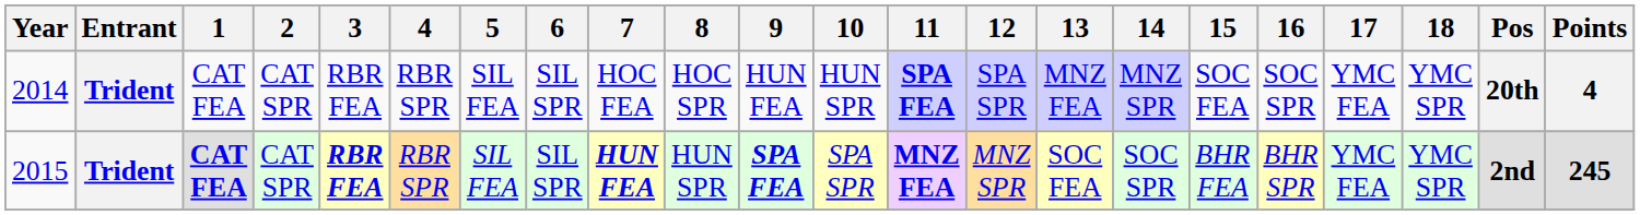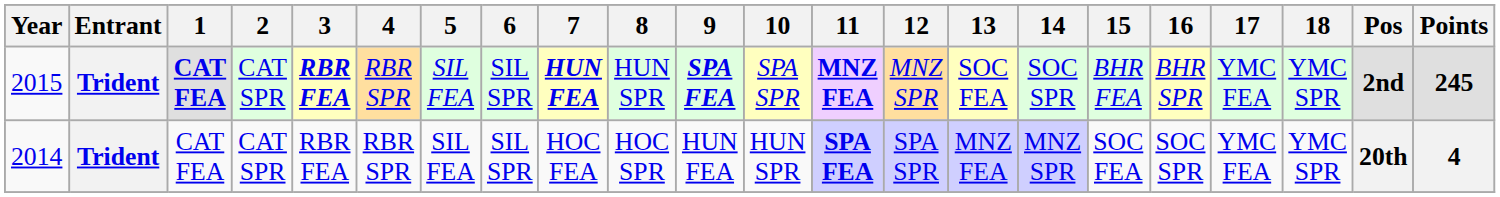rows swapped: 2014 <-> 2015
